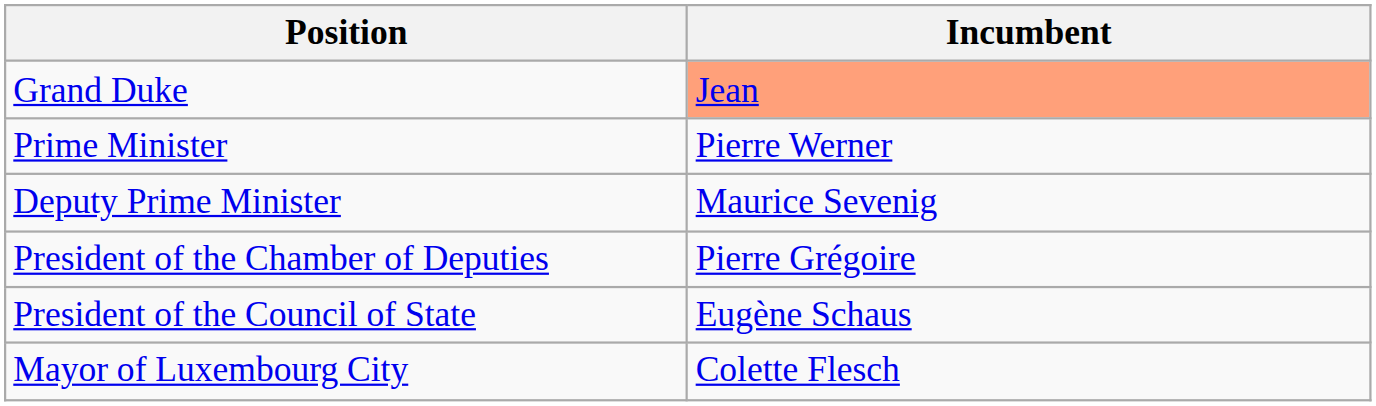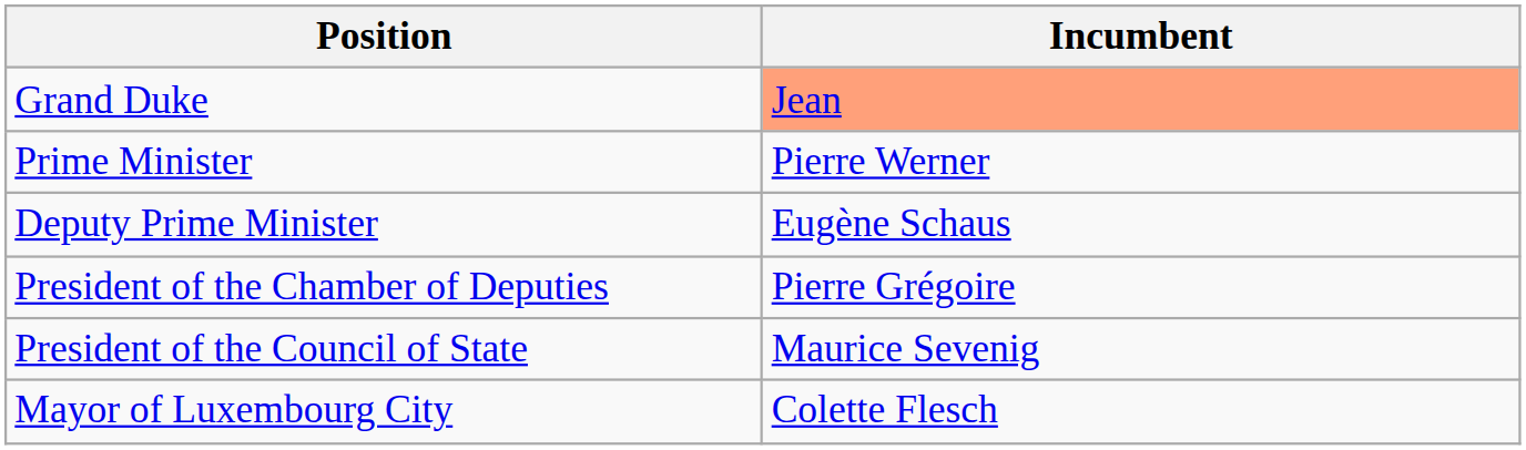Deputy Prime Minister | Incumbent: Maurice Sevenig -> Eugène Schaus
President of the Council of State | Incumbent: Eugène Schaus -> Maurice Sevenig
